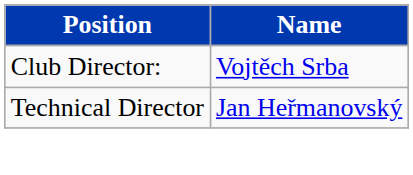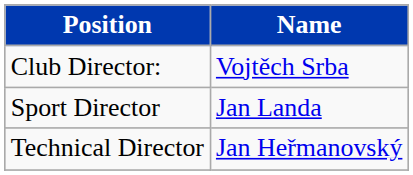+ row: Sport Director | Jan Landa
